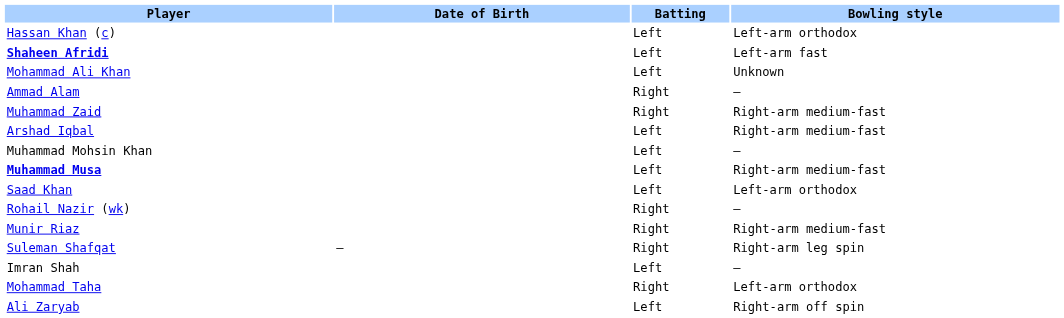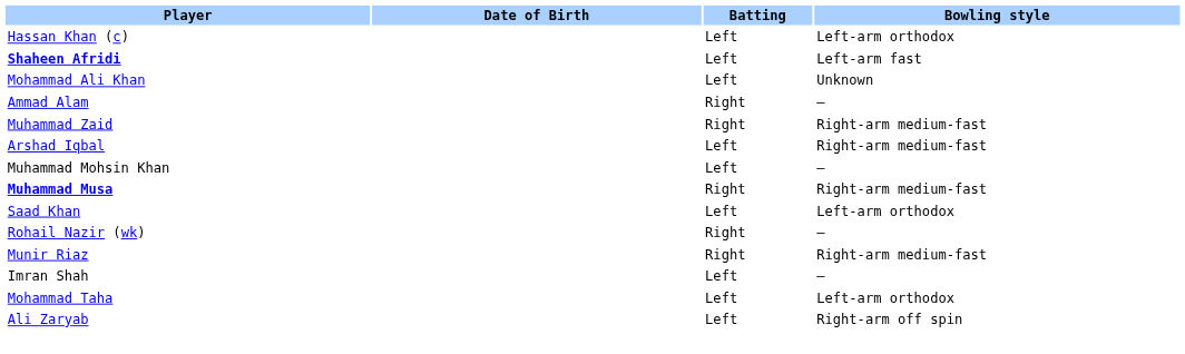Muhammad Musa | Batting: Left -> Right
- row: Suleman Shafqat | – | Right | Right-arm leg spin
Mohammad Taha | Batting: Right -> Left
